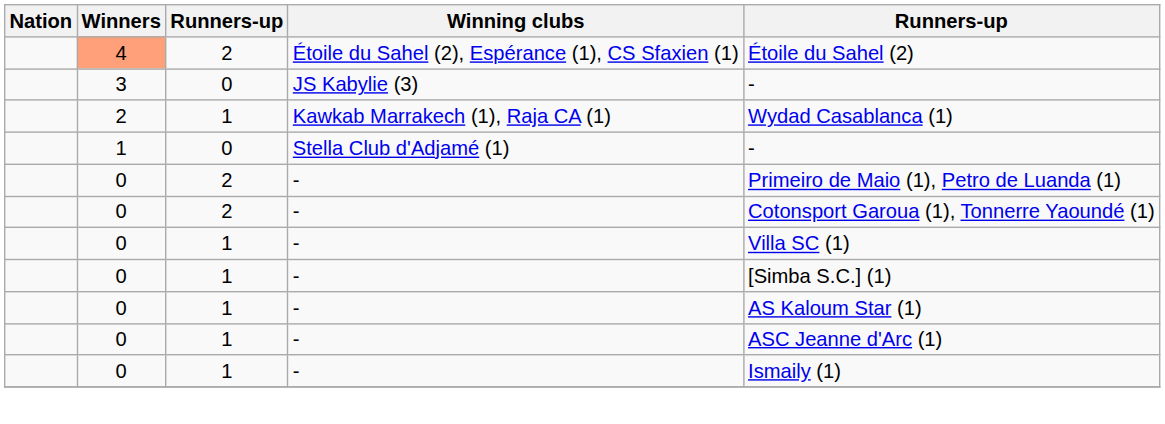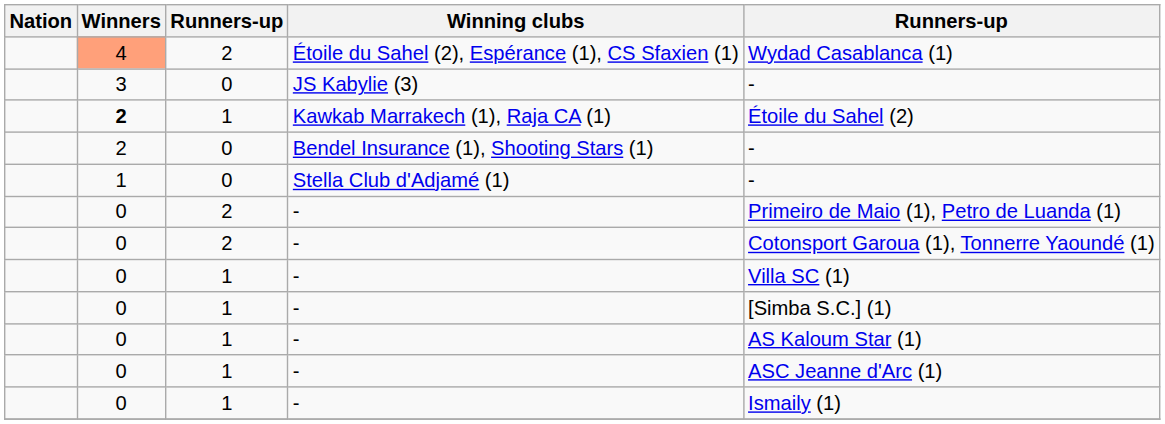Étoile du Sahel (2), Espérance (1), CS Sfaxien (1) | column 5: Étoile du Sahel (2) -> Wydad Casablanca (1)
Kawkab Marrakech (1), Raja CA (1) | Winners: normal -> bold
Kawkab Marrakech (1), Raja CA (1) | column 5: Wydad Casablanca (1) -> Étoile du Sahel (2)
+ row: 2 | 0 | Bendel Insurance (1), Shooting Stars (1) | -
